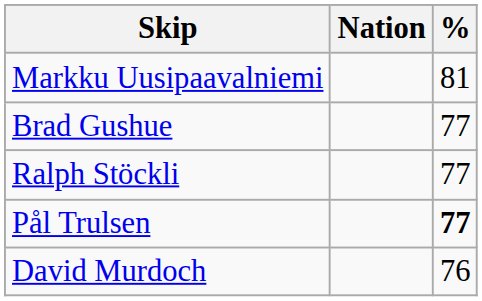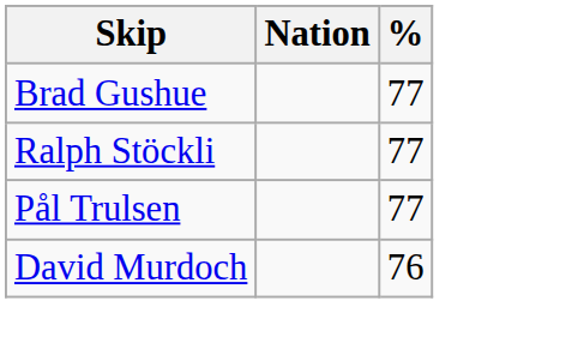- row: Markku Uusipaavalniemi | 81
Pål Trulsen | %: bold -> normal
